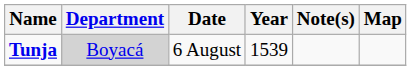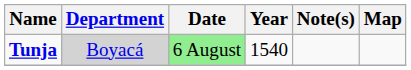Tunja | Date: no background -> lightgreen background
Tunja | Year: 1539 -> 1540
